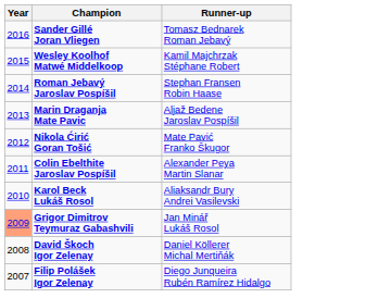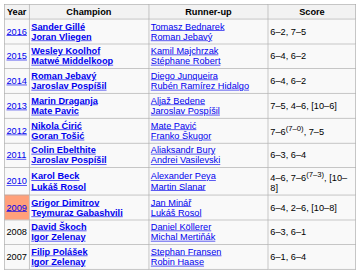+ column: Score | 6–2, 7–5 | 6–4, 6–2 | 6–4, 6–2 | 7–5, 4–6, [10–6] | 7–6(7–0), 7–5 | 6–3, 6–4 | 4–6, 7–6(7–3), [10–8] | 6–4, 2–6, [10–8] | 6–3, 6–1 | 6–1, 6–4
Roman Jebavý Jaroslav Pospíšil | Runner-up: Stephan Fransen Robin Haase -> Diego Junqueira Rubén Ramírez Hidalgo
Colin Ebelthite Jaroslav Pospíšil | Runner-up: Alexander Peya Martin Slanar -> Aliaksandr Bury Andrei Vasilevski
Karol Beck Lukáš Rosol | Runner-up: Aliaksandr Bury Andrei Vasilevski -> Alexander Peya Martin Slanar
Filip Polášek Igor Zelenay | Runner-up: Diego Junqueira Rubén Ramírez Hidalgo -> Stephan Fransen Robin Haase
